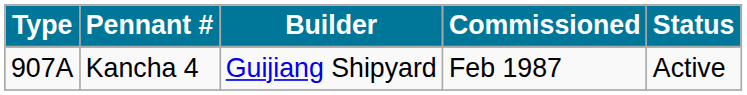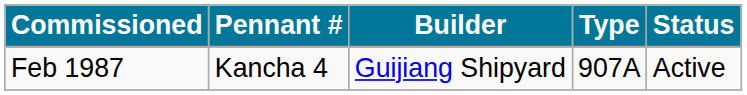columns swapped: Type <-> Commissioned
